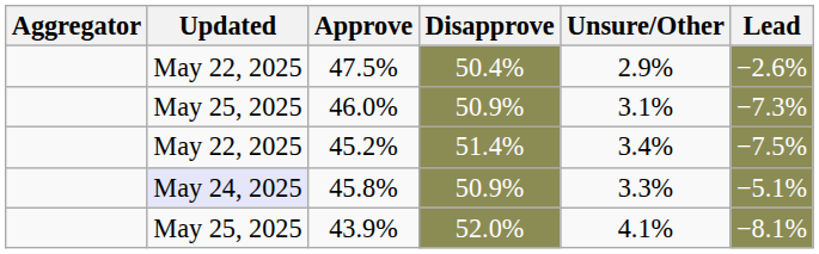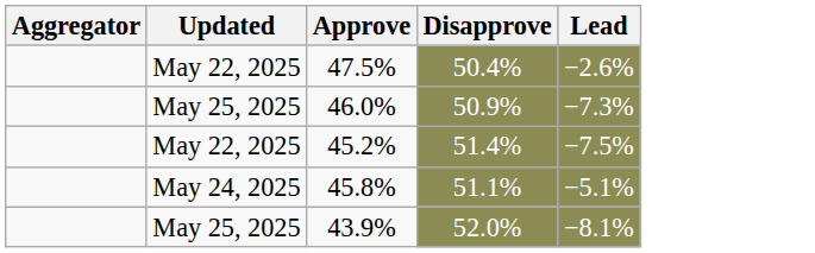- column: Unsure/Other | 2.9% | 3.1% | 3.4% | 3.3% | 4.1%
45.8% | Updated: lavender background -> no background
45.8% | Disapprove: 50.9% -> 51.1%
